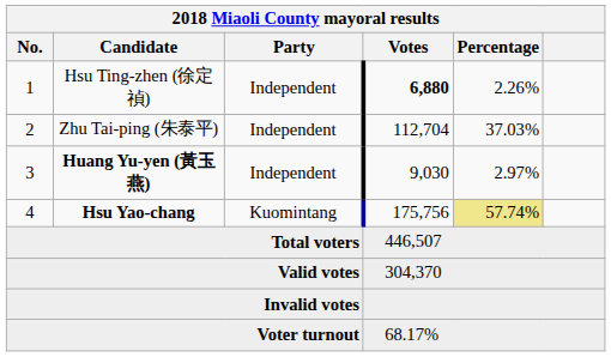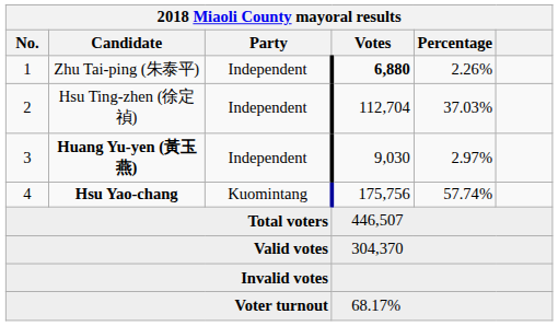1 | Candidate: Hsu Ting-zhen (徐定禎) -> Zhu Tai-ping (朱泰平)
2 | Candidate: Zhu Tai-ping (朱泰平) -> Hsu Ting-zhen (徐定禎)
4 | Percentage: khaki background -> no background
